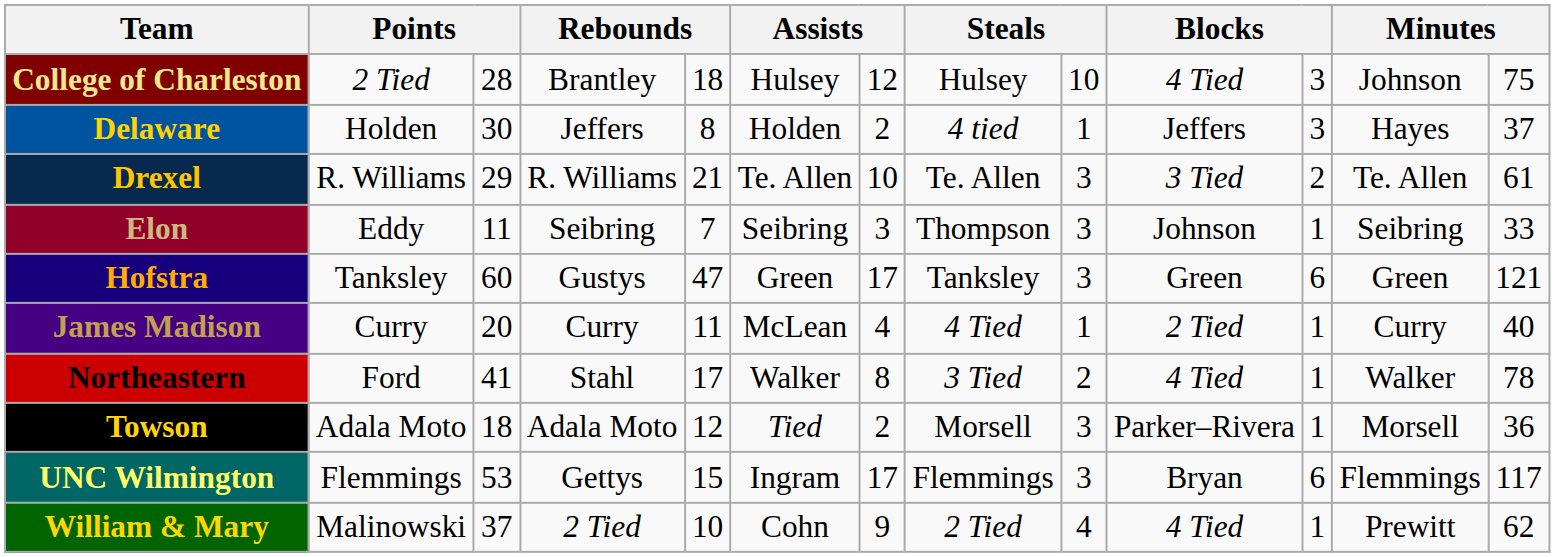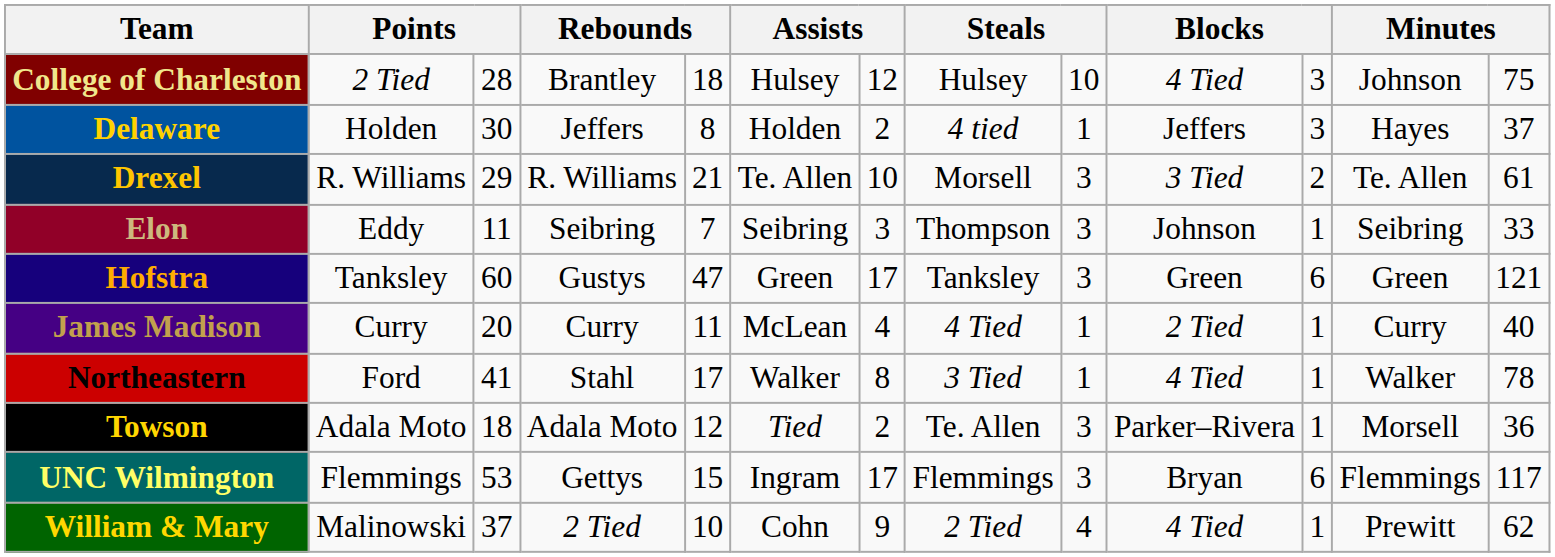Drexel | column 8: Te. Allen -> Morsell
Northeastern | column 9: 2 -> 1
Towson | column 8: Morsell -> Te. Allen
